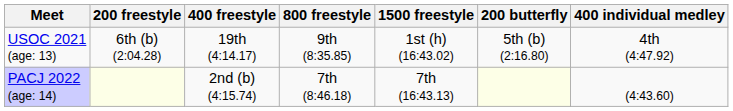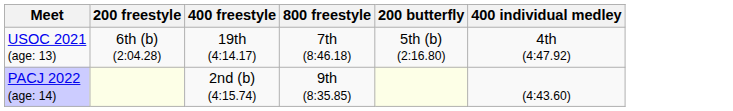- column: 1500 freestyle | 1st (h) (16:43.02) | 7th (16:43.13)
USOC 2021 (age: 13) | 800 freestyle: 9th (8:35.85) -> 7th (8:46.18)
PACJ 2022 (age: 14) | 800 freestyle: 7th (8:46.18) -> 9th (8:35.85)
